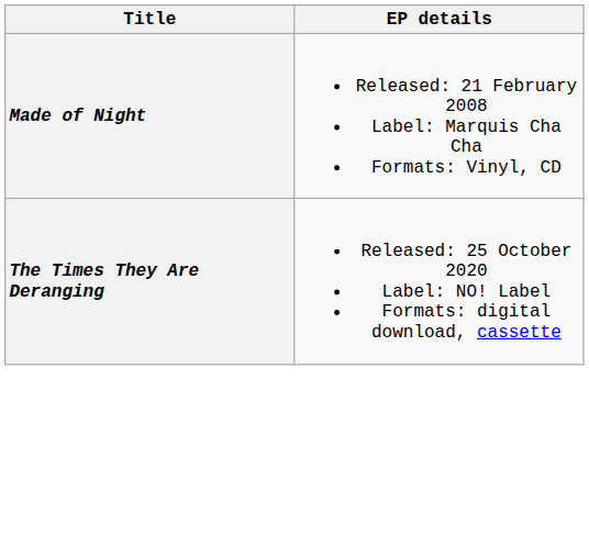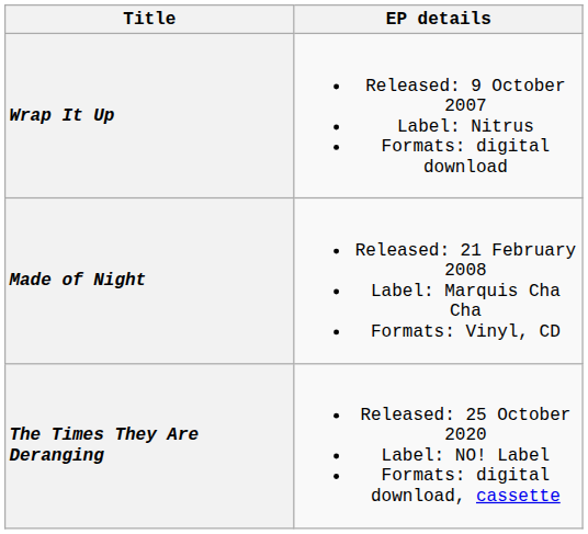+ row: Wrap It Up | Released: 9 October 2007 Label: Nitrus Formats: digital download
